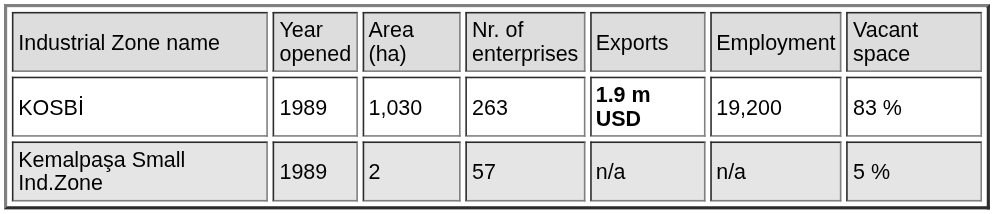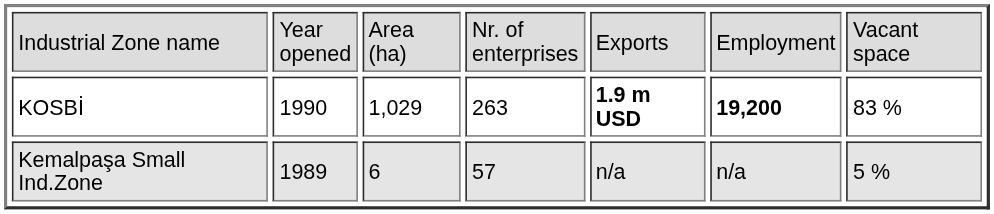KOSBİ | column 2: 1989 -> 1990
KOSBİ | column 3: 1,030 -> 1,029
KOSBİ | column 6: normal -> bold
Kemalpaşa Small Ind.Zone | column 3: 2 -> 6
